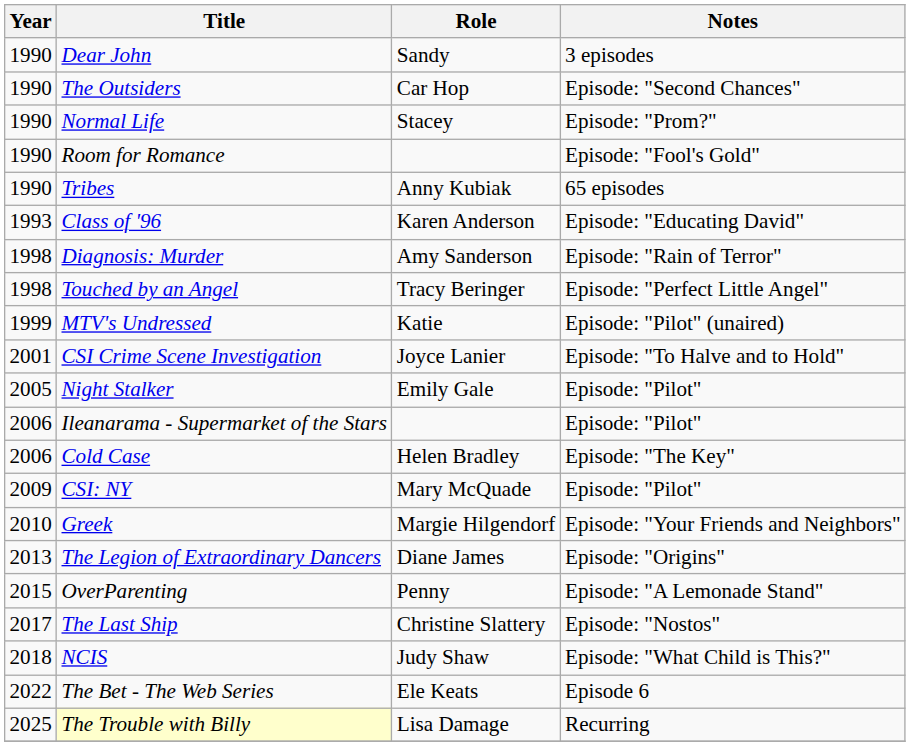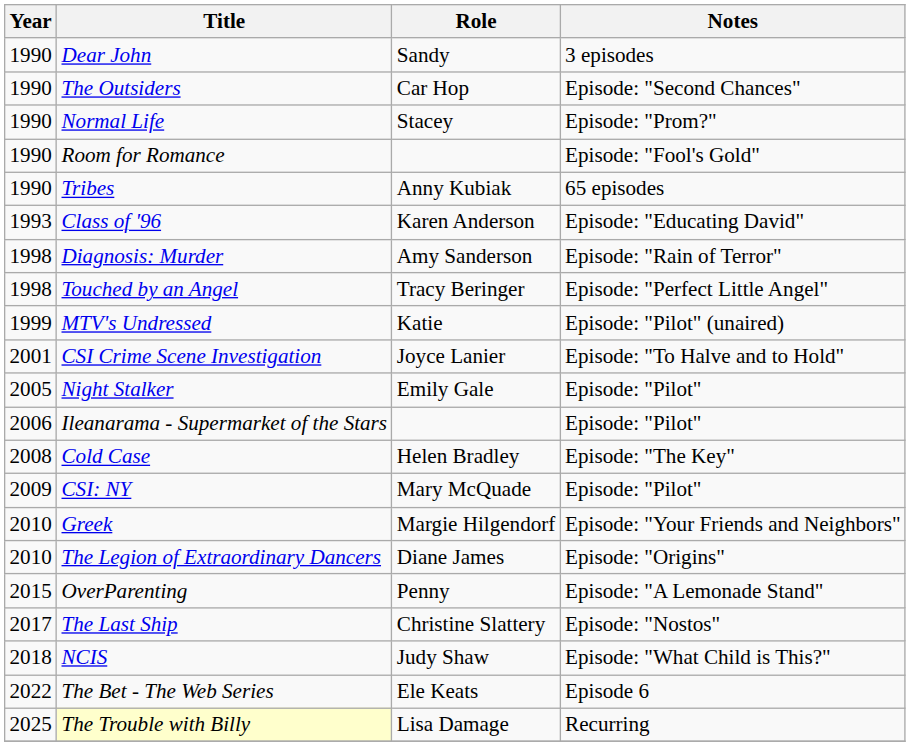Cold Case | Year: 2006 -> 2008
The Legion of Extraordinary Dancers | Year: 2013 -> 2010
